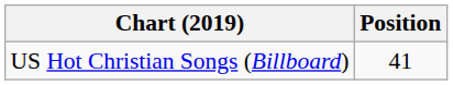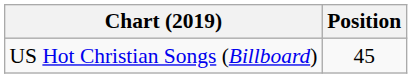US Hot Christian Songs (Billboard) | Position: 41 -> 45
